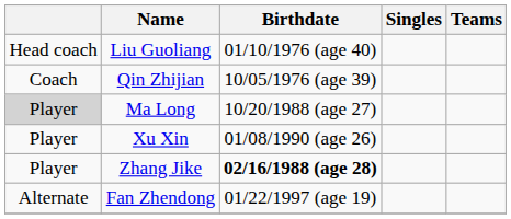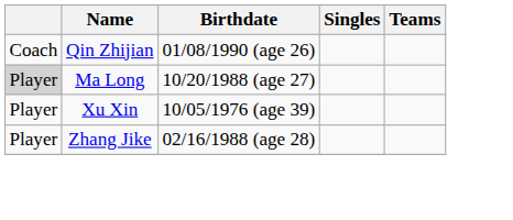- row: Head coach | Liu Guoliang | 01/10/1976 (age 40)
Qin Zhijian | Birthdate: 10/05/1976 (age 39) -> 01/08/1990 (age 26)
Xu Xin | Birthdate: 01/08/1990 (age 26) -> 10/05/1976 (age 39)
Zhang Jike | Birthdate: bold -> normal
- row: Alternate | Fan Zhendong | 01/22/1997 (age 19)
